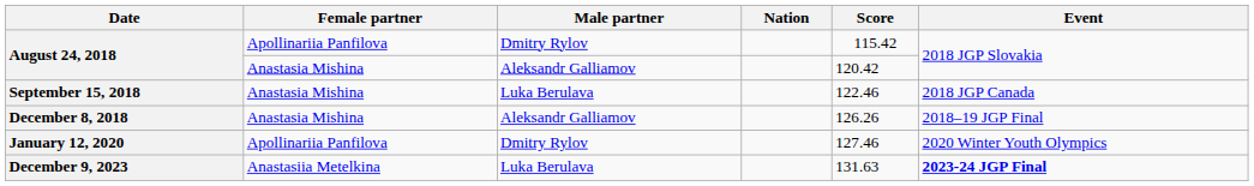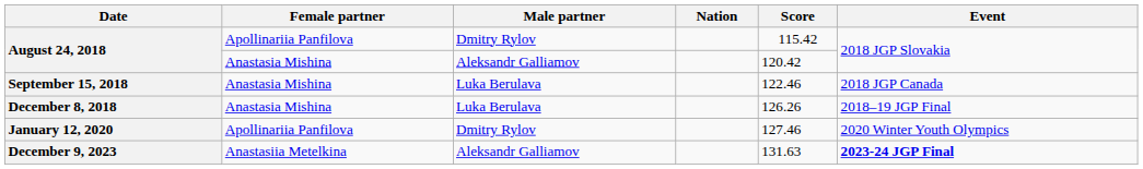December 8, 2018 | Male partner: Aleksandr Galliamov -> Luka Berulava
December 9, 2023 | Male partner: Luka Berulava -> Aleksandr Galliamov
